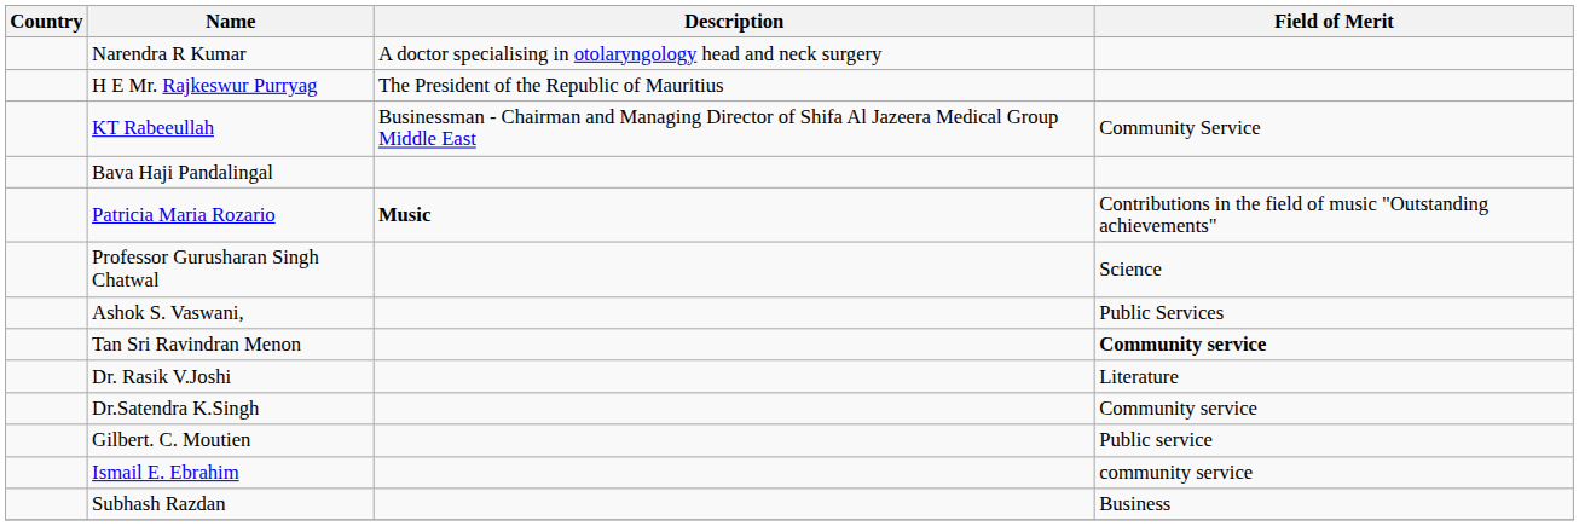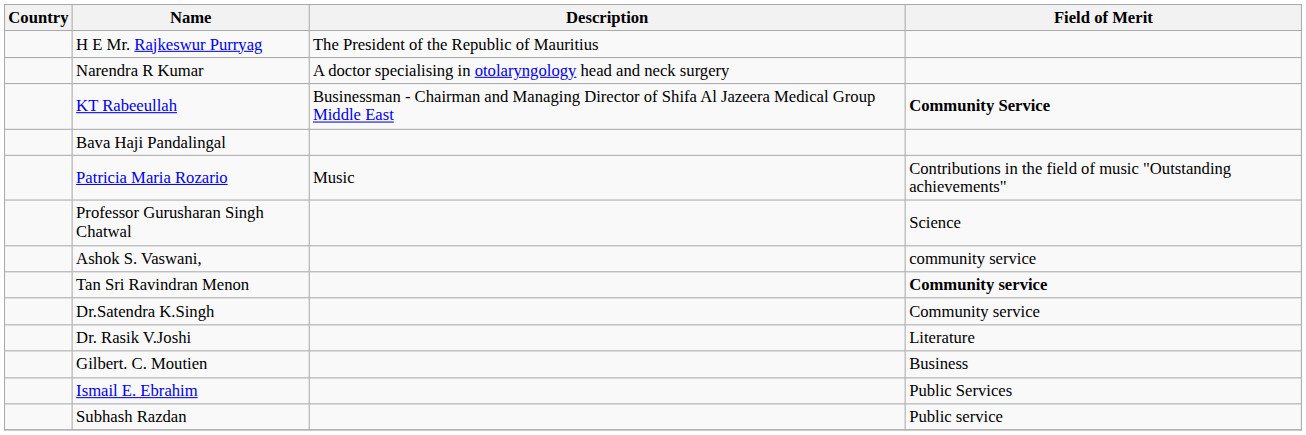rows swapped: H E Mr. Rajkeswur Purryag <-> Narendra R Kumar
KT Rabeeullah | Field of Merit: normal -> bold
Patricia Maria Rozario | Description: bold -> normal
Ashok S. Vaswani, | Field of Merit: Public Services -> community service
rows swapped: Dr. Rasik V.Joshi <-> Dr.Satendra K.Singh
Gilbert. C. Moutien | Field of Merit: Public service -> Business
Ismail E. Ebrahim | Field of Merit: community service -> Public Services
Subhash Razdan | Field of Merit: Business -> Public service
